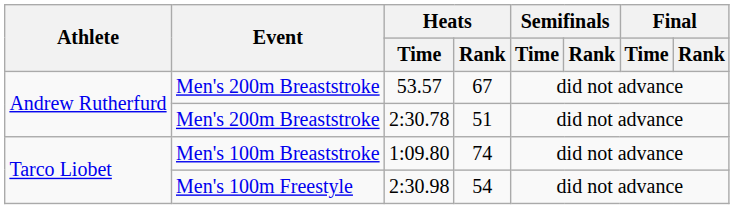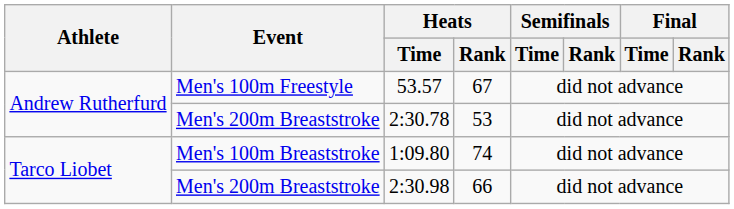53.57 | Event: Men's 200m Breaststroke -> Men's 100m Freestyle
2:30.78 | Heats / Rank: 51 -> 53
2:30.98 | Event: Men's 100m Freestyle -> Men's 200m Breaststroke
2:30.98 | Heats / Rank: 54 -> 66
